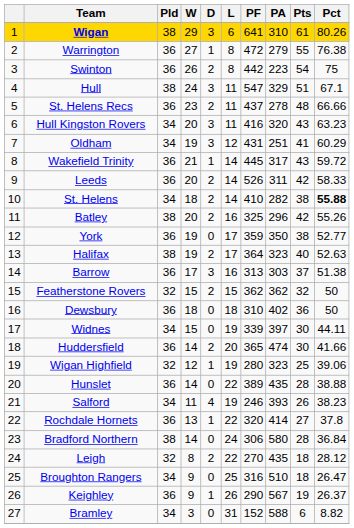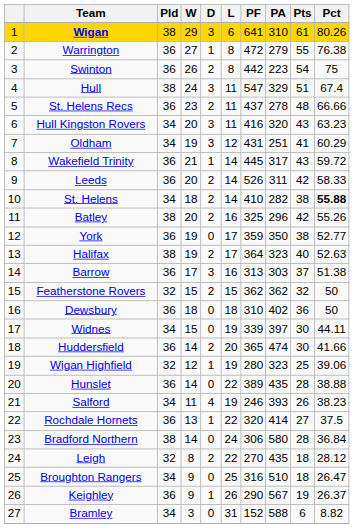Hull | Pct: 67.1 -> 67.4
Rochdale Hornets | Pct: 37.8 -> 37.5
